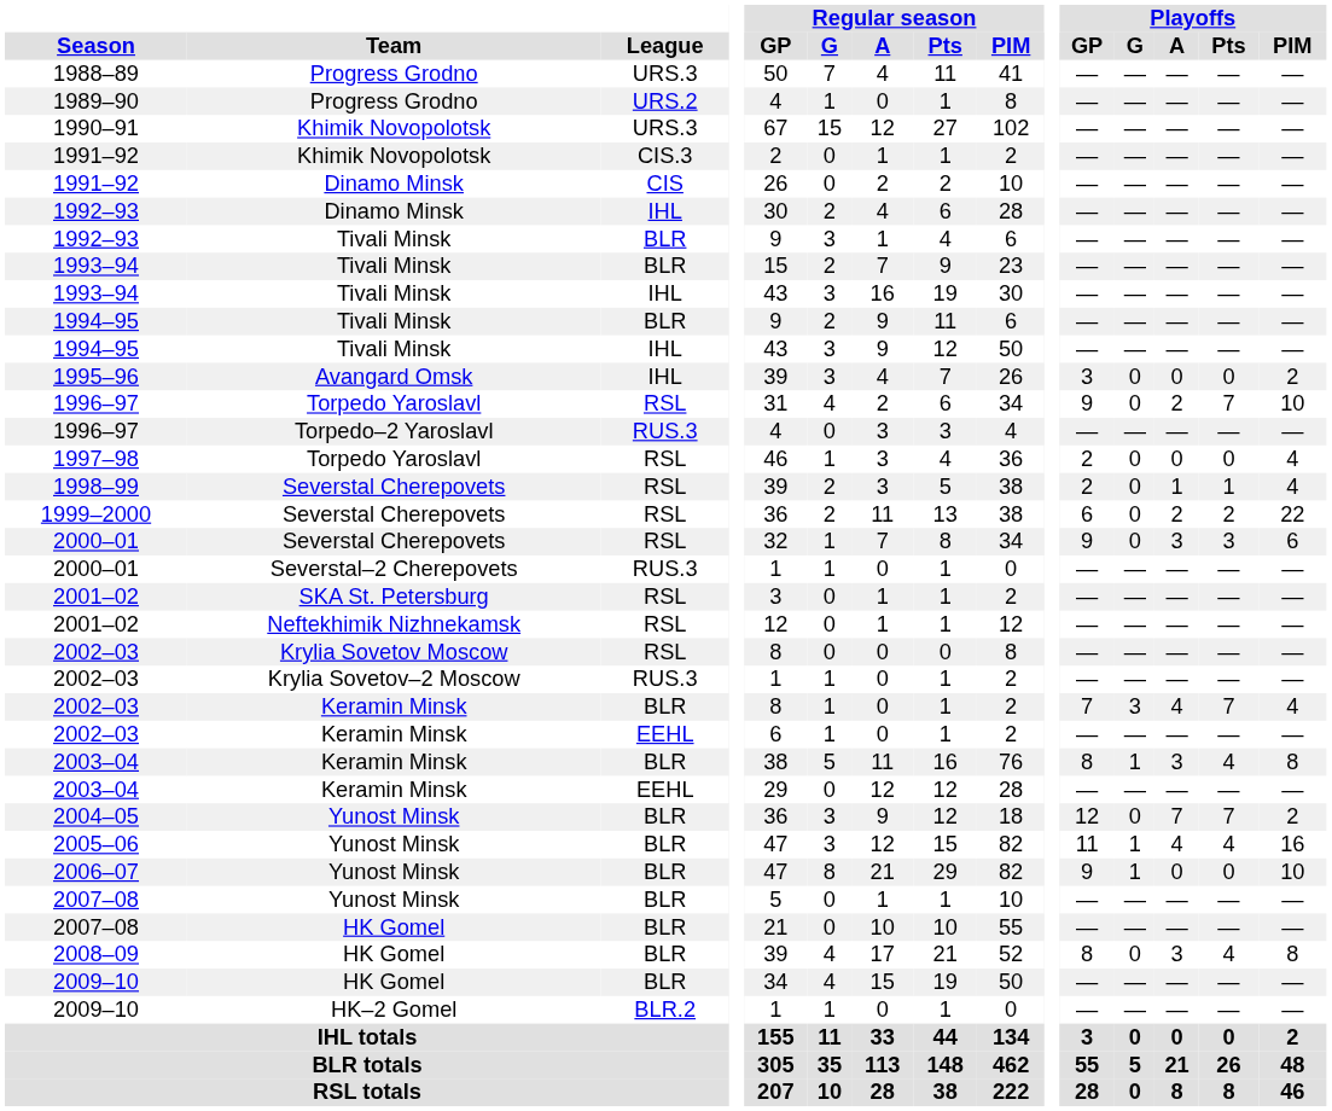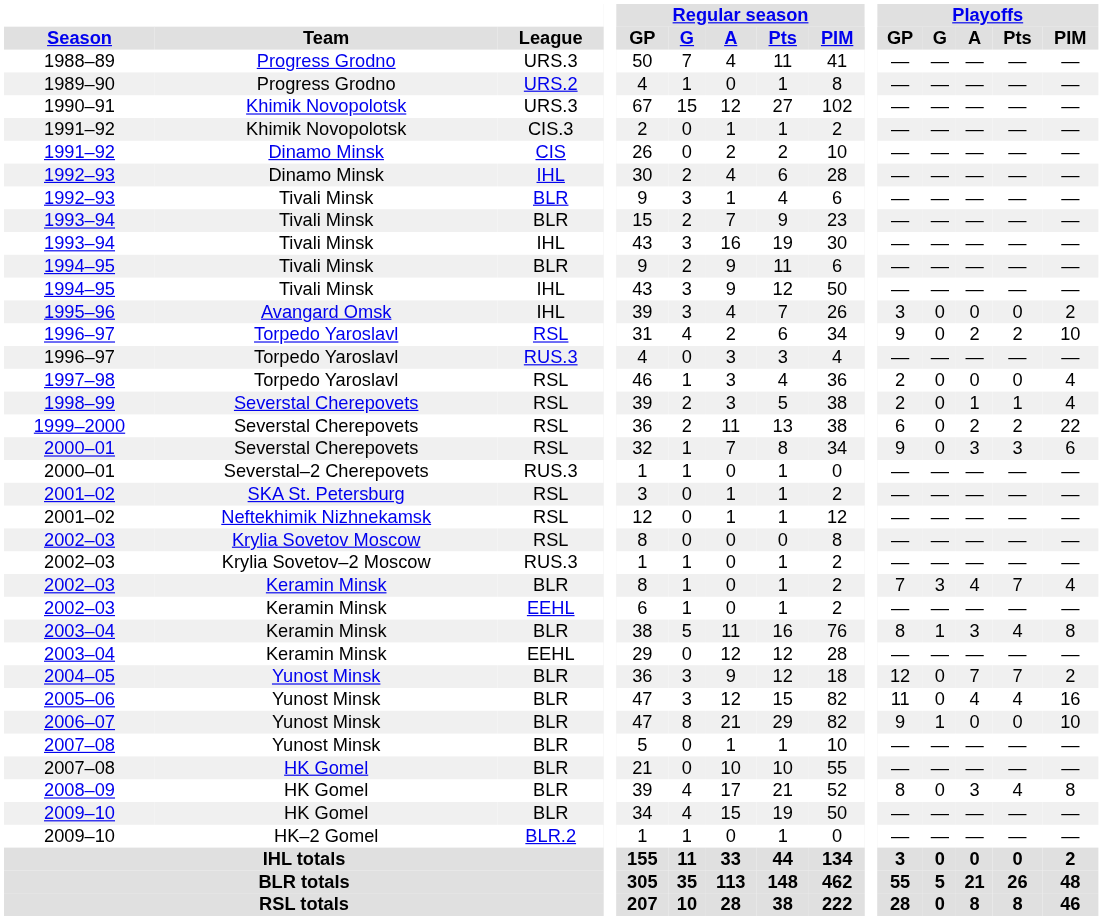1996–97 / RSL | Playoffs / Pts: 7 -> 2
1996–97 / RUS.3 | Team: Torpedo–2 Yaroslavl -> Torpedo Yaroslavl
2005–06 | Playoffs / G: 1 -> 0
